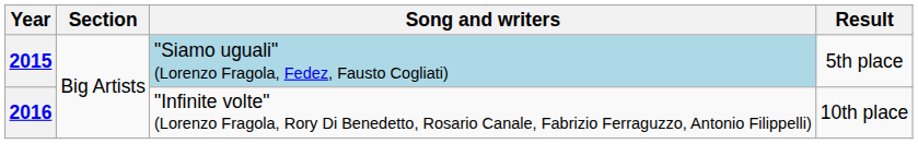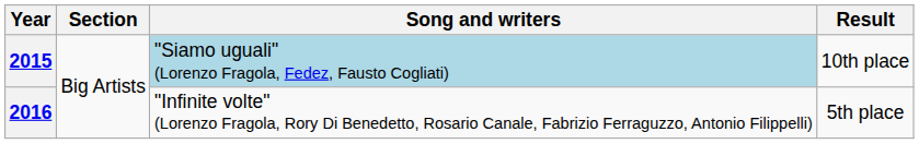2015 | Result: 5th place -> 10th place
2016 | Result: 10th place -> 5th place
